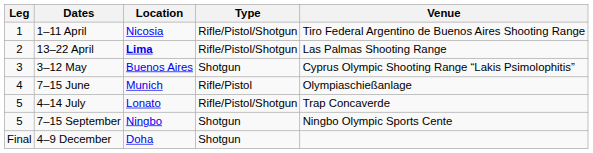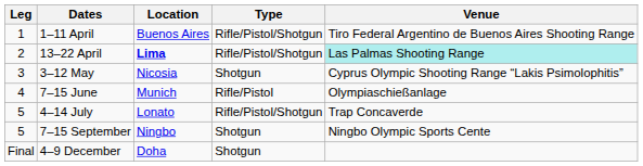1–11 April | Location: Nicosia -> Buenos Aires
13–22 April | Venue: no background -> paleturquoise background
3–12 May | Location: Buenos Aires -> Nicosia
